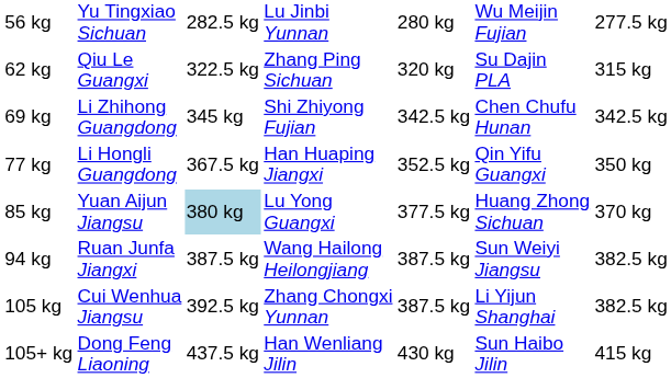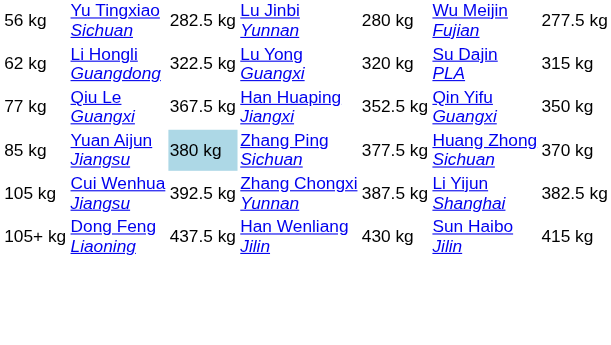62 kg | column 2: Qiu Le Guangxi -> Li Hongli Guangdong
62 kg | column 4: Zhang Ping Sichuan -> Lu Yong Guangxi
- row: 69 kg | Li Zhihong Guangdong | 345 kg | Shi Zhiyong Fujian | 342.5 kg | Chen Chufu Hunan | 342.5 kg
77 kg | column 2: Li Hongli Guangdong -> Qiu Le Guangxi
85 kg | column 4: Lu Yong Guangxi -> Zhang Ping Sichuan
- row: 94 kg | Ruan Junfa Jiangxi | 387.5 kg | Wang Hailong Heilongjiang | 387.5 kg | Sun Weiyi Jiangsu | 382.5 kg
